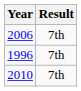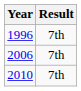rows swapped: 1996 <-> 2006
